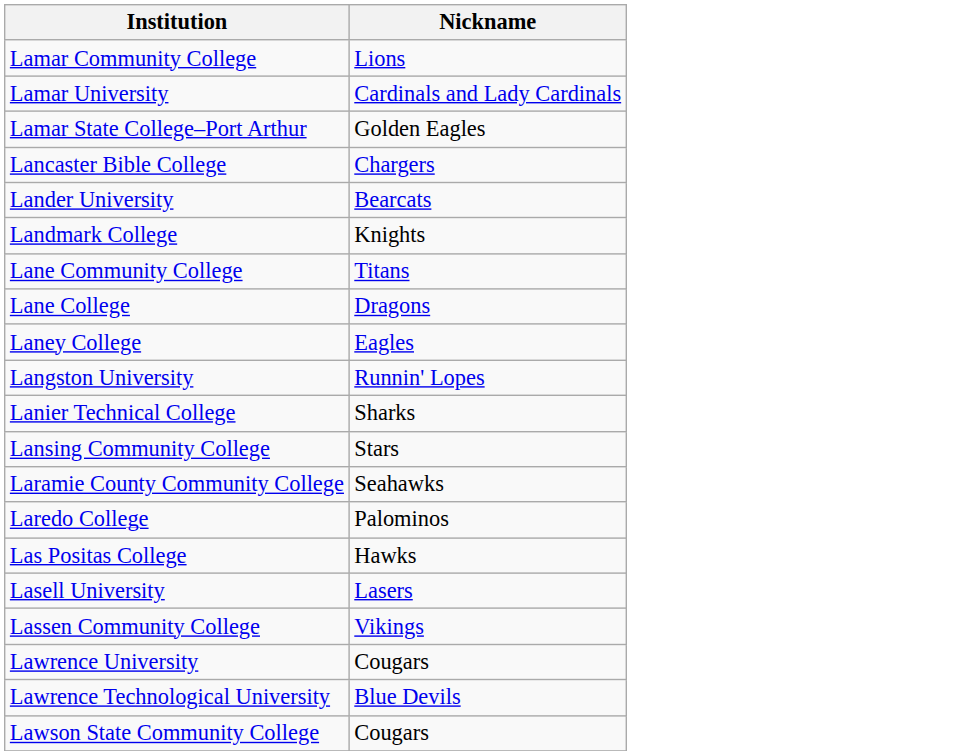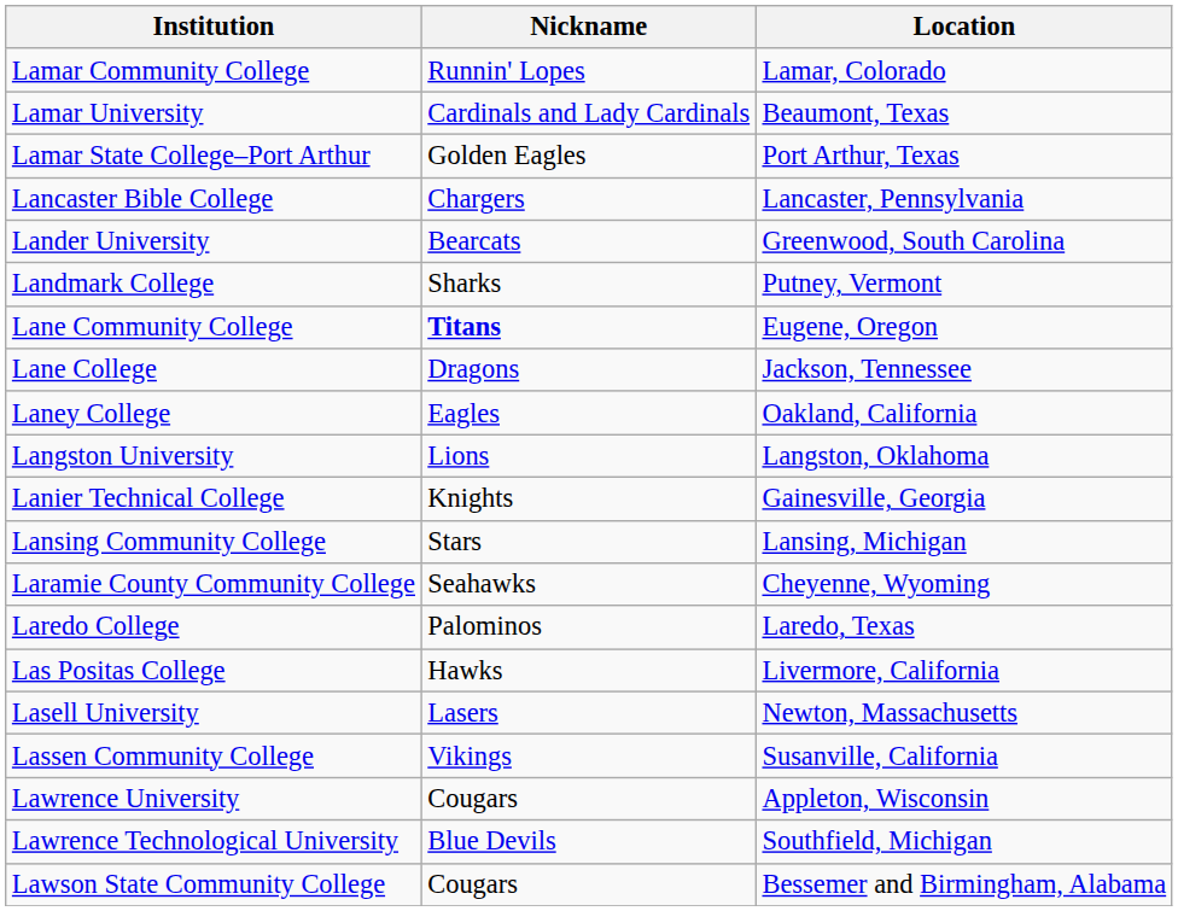+ column: Location | Lamar, Colorado | Beaumont, Texas | Port Arthur, Texas | Lancaster, Pennsylvania | Greenwood, South Carolina | Putney, Vermont | Eugene, Oregon | Jackson, Tennessee | Oakland, California | Langston, Oklahoma | Gainesville, Georgia | Lansing, Michigan | Cheyenne, Wyoming | Laredo, Texas | Livermore, California | Newton, Massachusetts | Susanville, California | Appleton, Wisconsin | Southfield, Michigan | Bessemer and Birmingham, Alabama
Lamar Community College | Nickname: Lions -> Runnin' Lopes
Landmark College | Nickname: Knights -> Sharks
Lane Community College | Nickname: normal -> bold
Langston University | Nickname: Runnin' Lopes -> Lions
Lanier Technical College | Nickname: Sharks -> Knights
